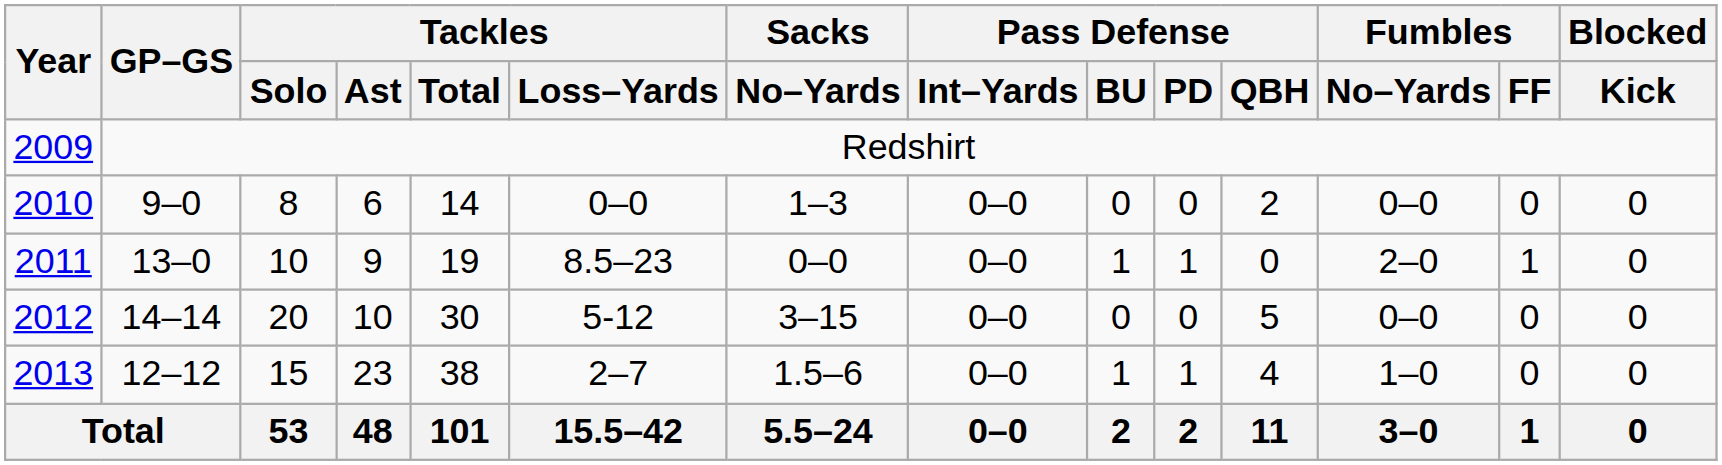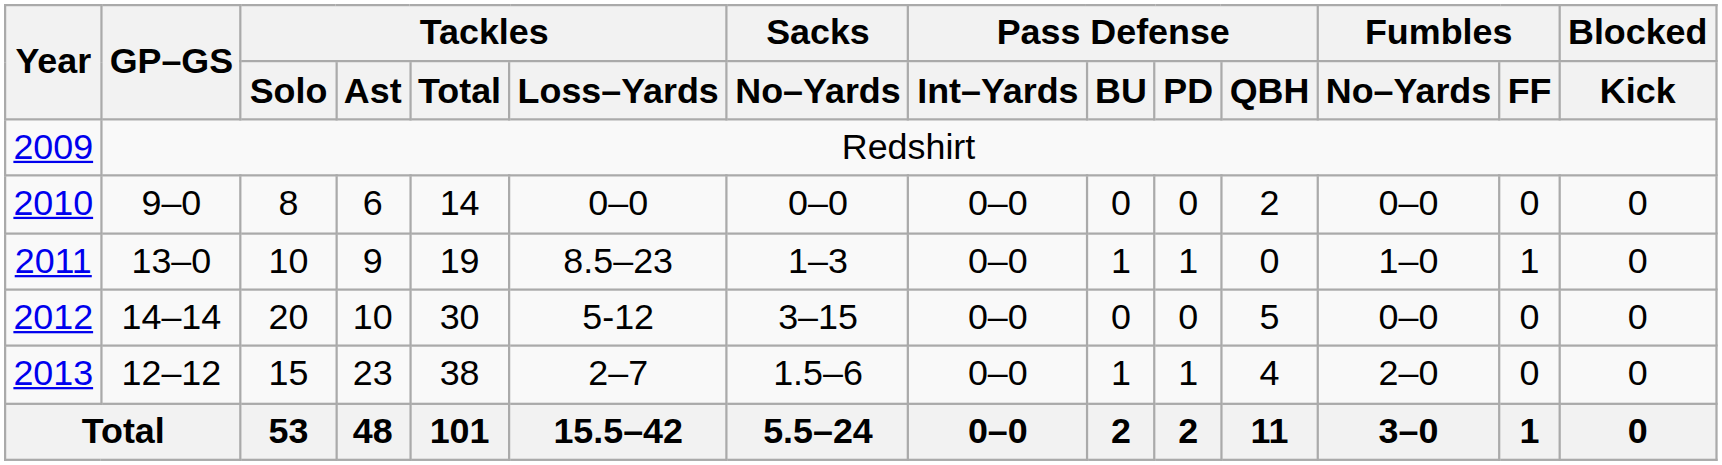2010 | Sacks / No–Yards: 1–3 -> 0–0
2011 | Sacks / No–Yards: 0–0 -> 1–3
2011 | Fumbles / No–Yards: 2–0 -> 1–0
2013 | Fumbles / No–Yards: 1–0 -> 2–0
